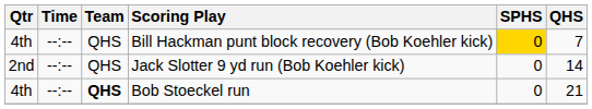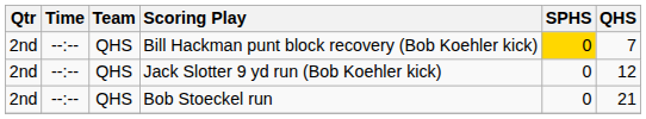Bill Hackman punt block recovery (Bob Koehler kick) | Qtr: 4th -> 2nd
Jack Slotter 9 yd run (Bob Koehler kick) | QHS: 14 -> 12
Bob Stoeckel run | Qtr: 4th -> 2nd
Bob Stoeckel run | Team: bold -> normal
